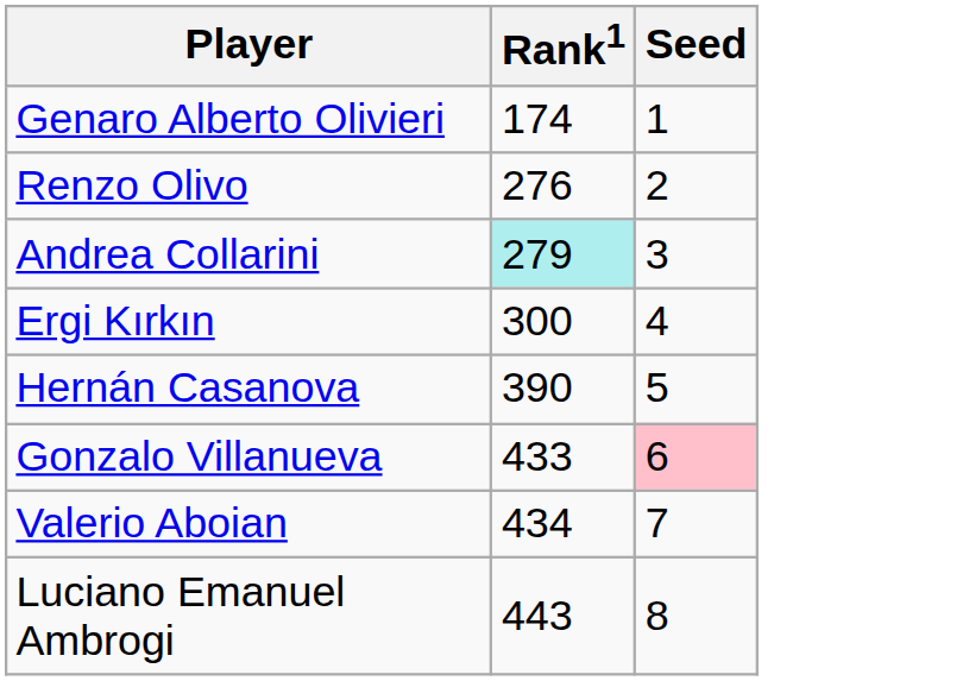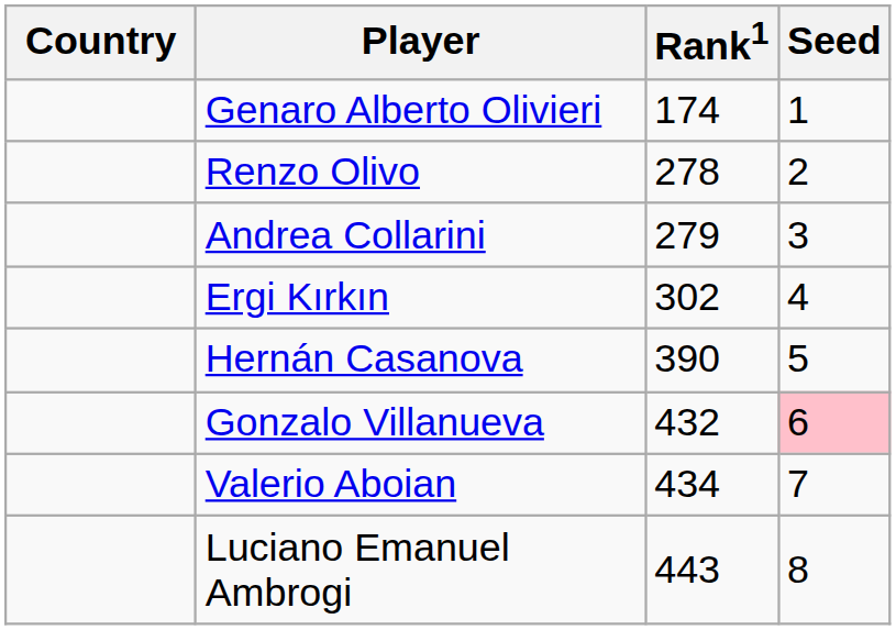+ column: Country
Renzo Olivo | Rank1: 276 -> 278
Andrea Collarini | Rank1: paleturquoise background -> no background
Ergi Kırkın | Rank1: 300 -> 302
Gonzalo Villanueva | Rank1: 433 -> 432
